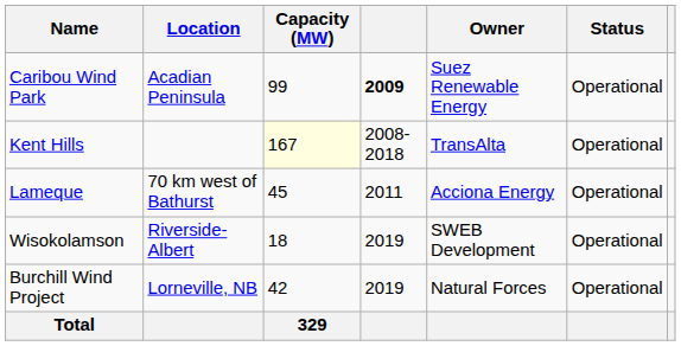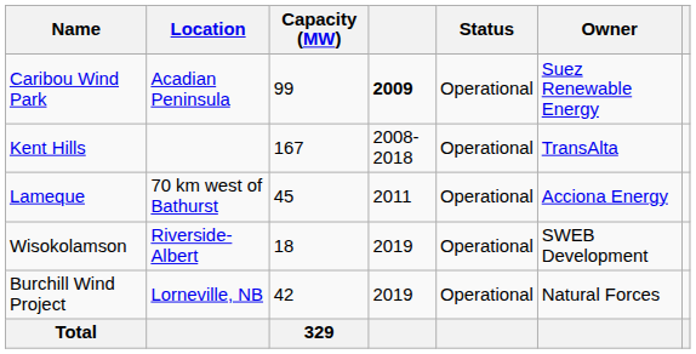columns swapped: Owner <-> Status
Kent Hills | Capacity (MW): lightyellow background -> no background
